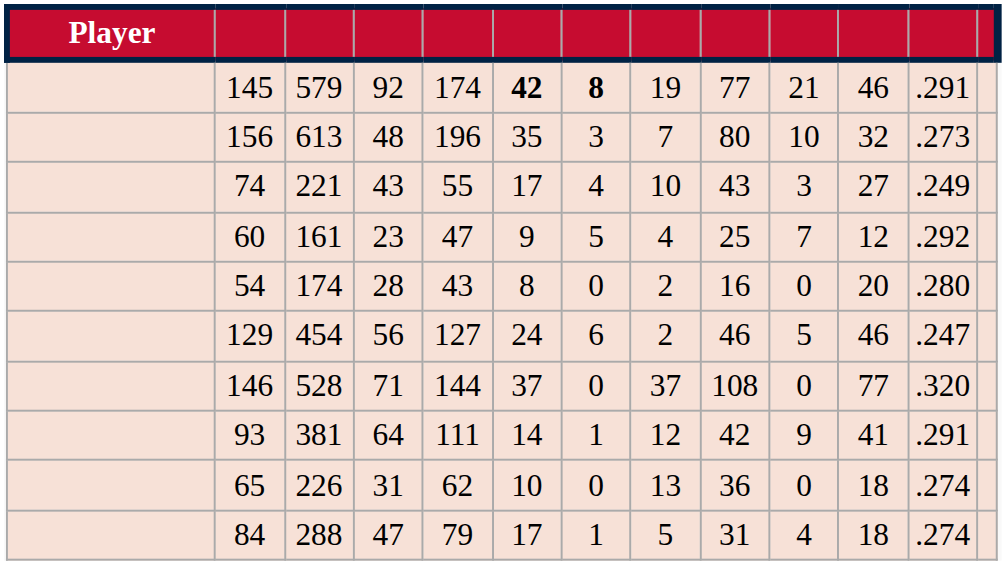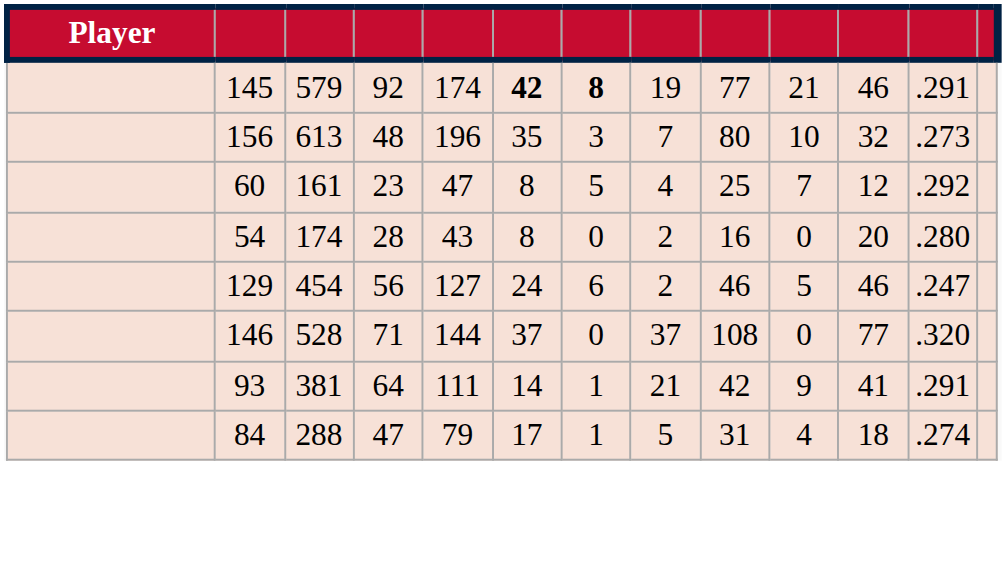- row: 74 | 221 | 43 | 55 | 17 | 4 | 10 | 43 | 3 | 27 | .249
60 | column 6: 9 -> 8
93 | column 8: 12 -> 21
- row: 65 | 226 | 31 | 62 | 10 | 0 | 13 | 36 | 0 | 18 | .274
